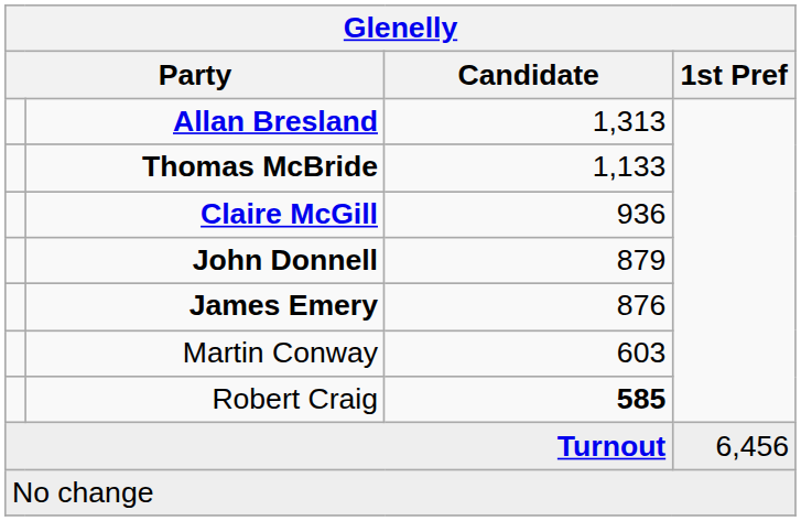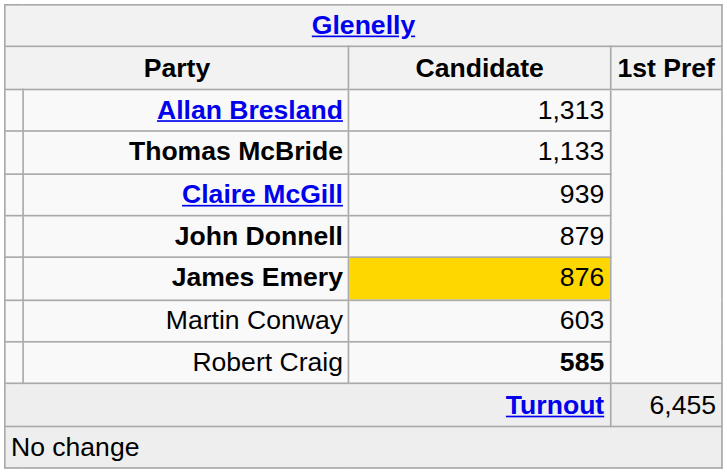Claire McGill | Candidate: 936 -> 939
James Emery | Candidate: no background -> gold background
Turnout | 1st Pref: 6,456 -> 6,455
